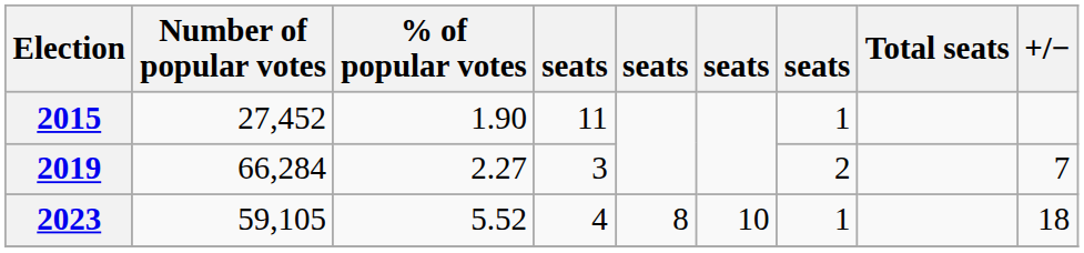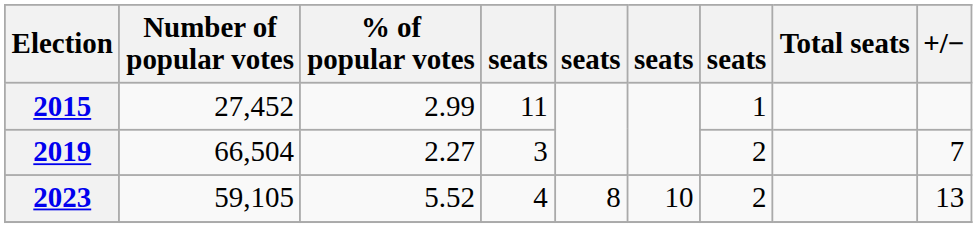2015 | % of popular votes: 1.90 -> 2.99
2019 | Number of popular votes: 66,284 -> 66,504
2023 | column 7: 1 -> 2
2023 | +/−: 18 -> 13
